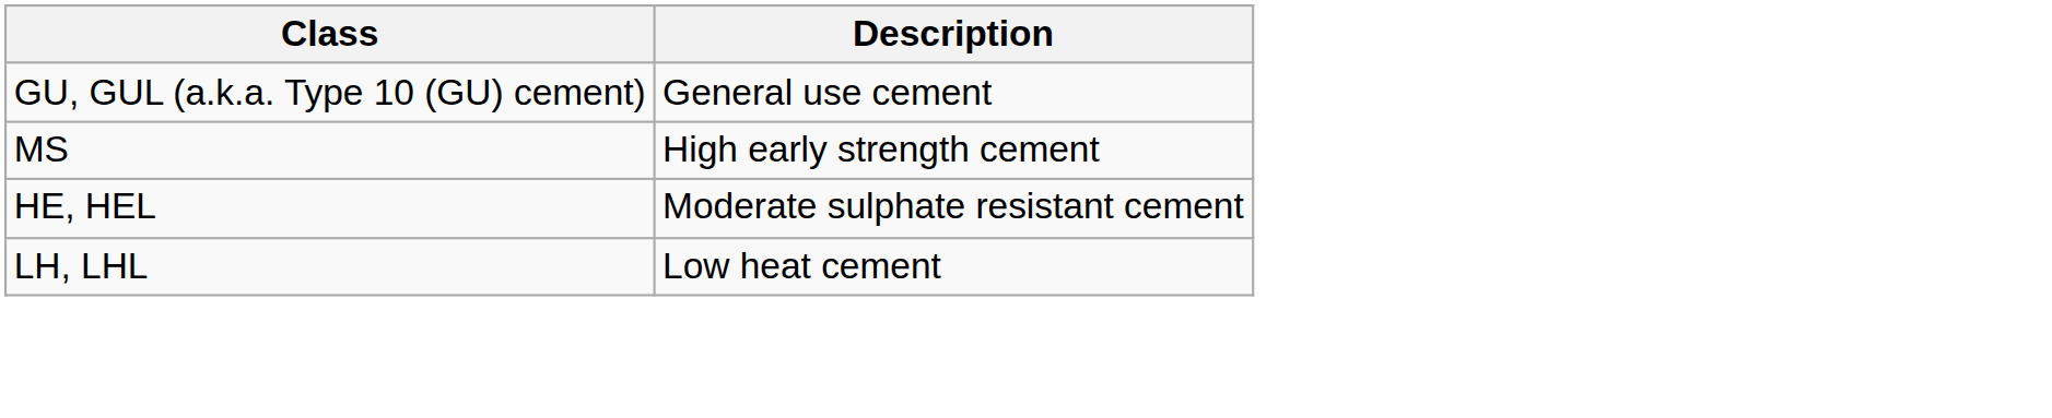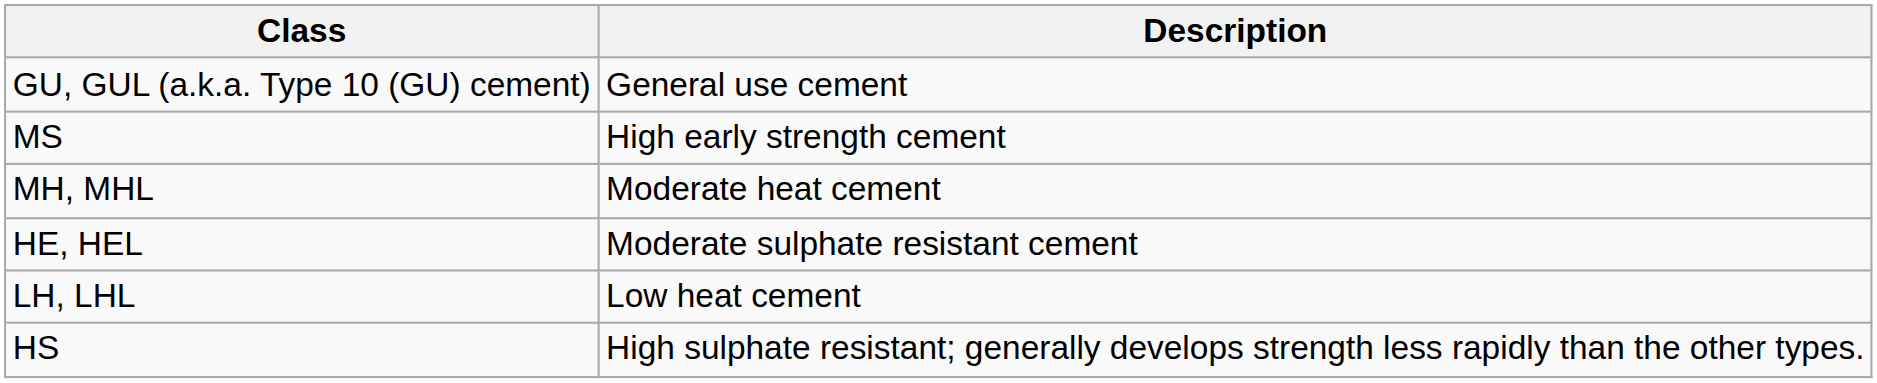+ row: MH, MHL | Moderate heat cement
+ row: HS | High sulphate resistant; generally develops strength less rapidly than the other types.
